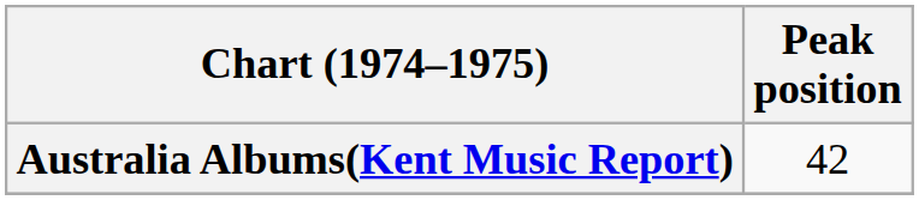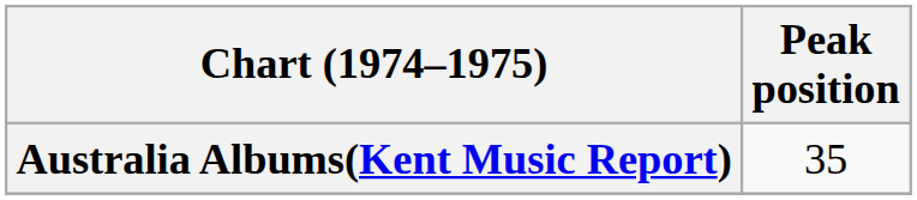Australia Albums(Kent Music Report) | Peak position: 42 -> 35
